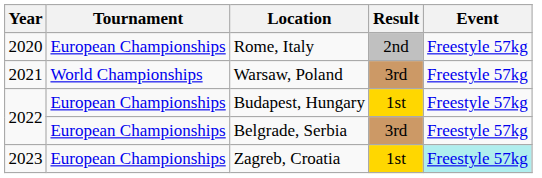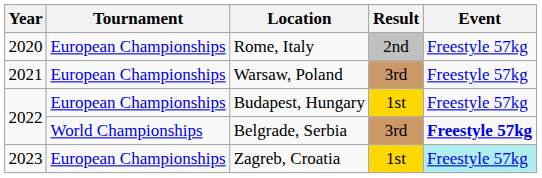Warsaw, Poland | Tournament: World Championships -> European Championships
Belgrade, Serbia | Tournament: European Championships -> World Championships
Belgrade, Serbia | Event: normal -> bold
